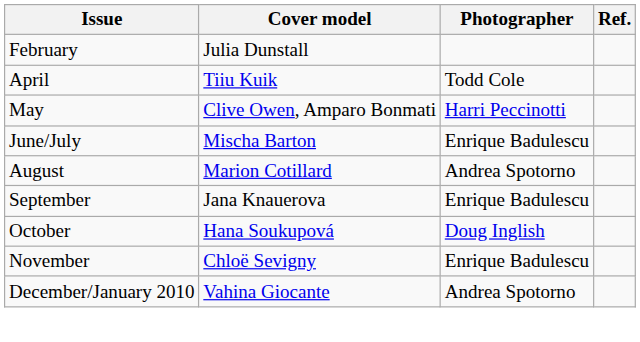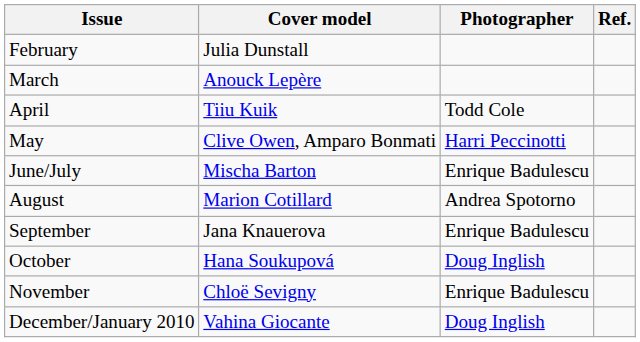+ row: March | Anouck Lepère
December/January 2010 | Photographer: Andrea Spotorno -> Doug Inglish
